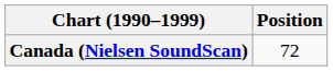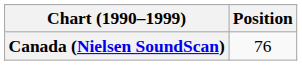Canada (Nielsen SoundScan) | Position: 72 -> 76
